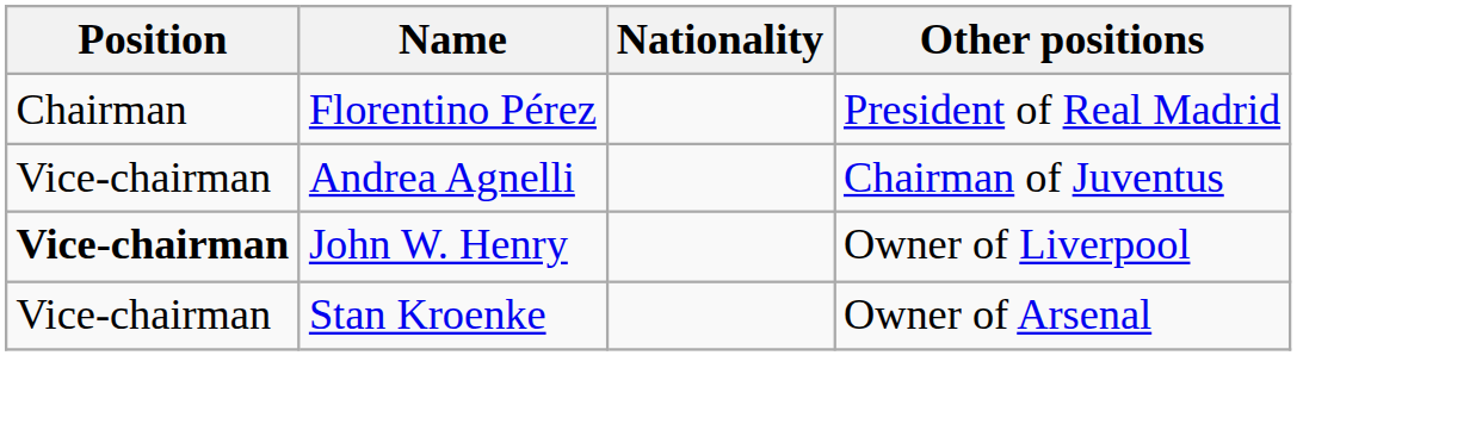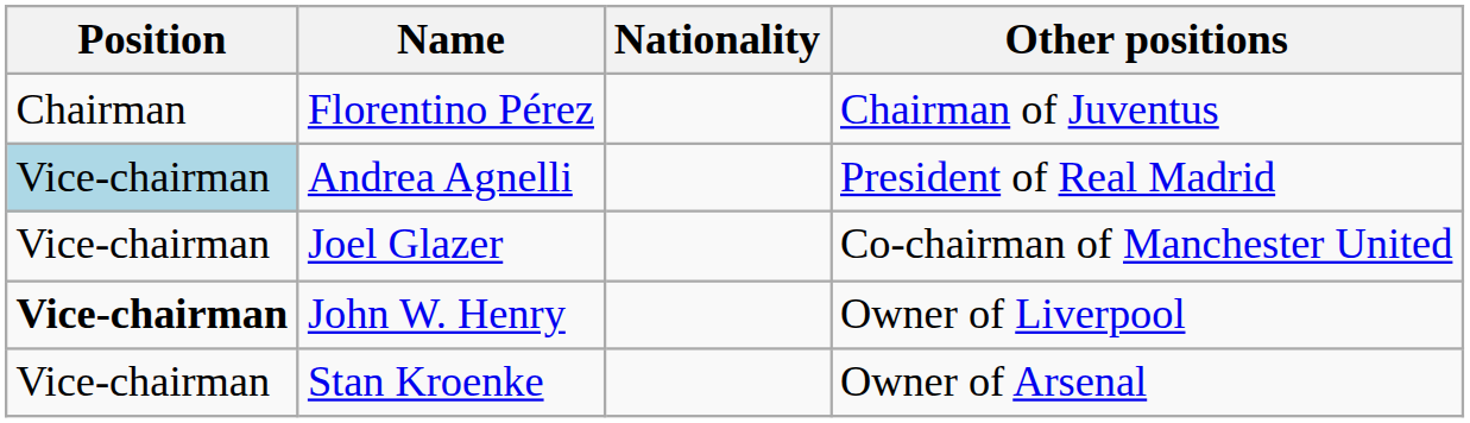Florentino Pérez | Other positions: President of Real Madrid -> Chairman of Juventus
Andrea Agnelli | Position: no background -> lightblue background
Andrea Agnelli | Other positions: Chairman of Juventus -> President of Real Madrid
+ row: Vice-chairman | Joel Glazer | Co-chairman of Manchester United
